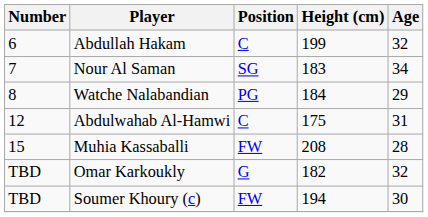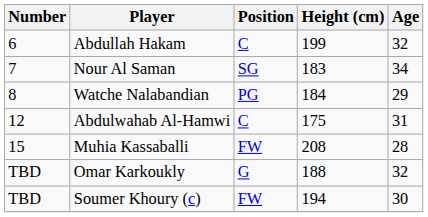Omar Karkoukly | Height (cm): 182 -> 188
